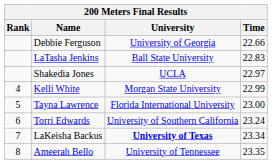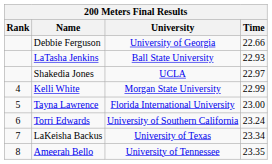LaTasha Jenkins | Time: 22.83 -> 22.93
LaKeisha Backus | University: bold -> normal
